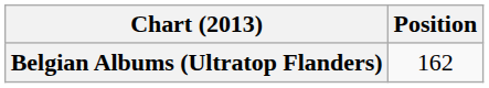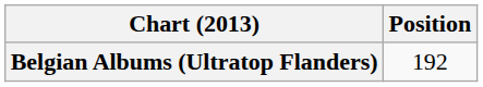Belgian Albums (Ultratop Flanders) | Position: 162 -> 192
